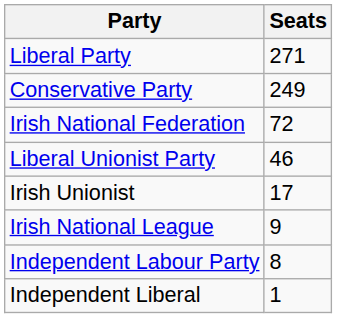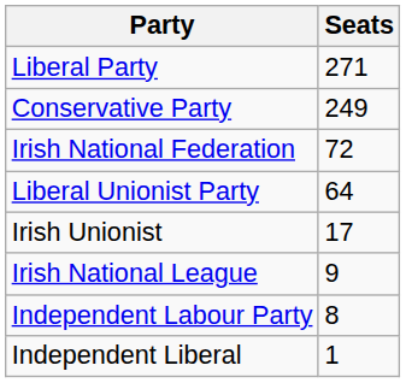Liberal Unionist Party | Seats: 46 -> 64
